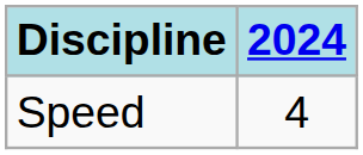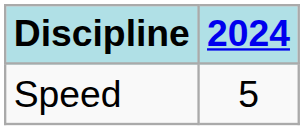Speed | 2024: 4 -> 5
